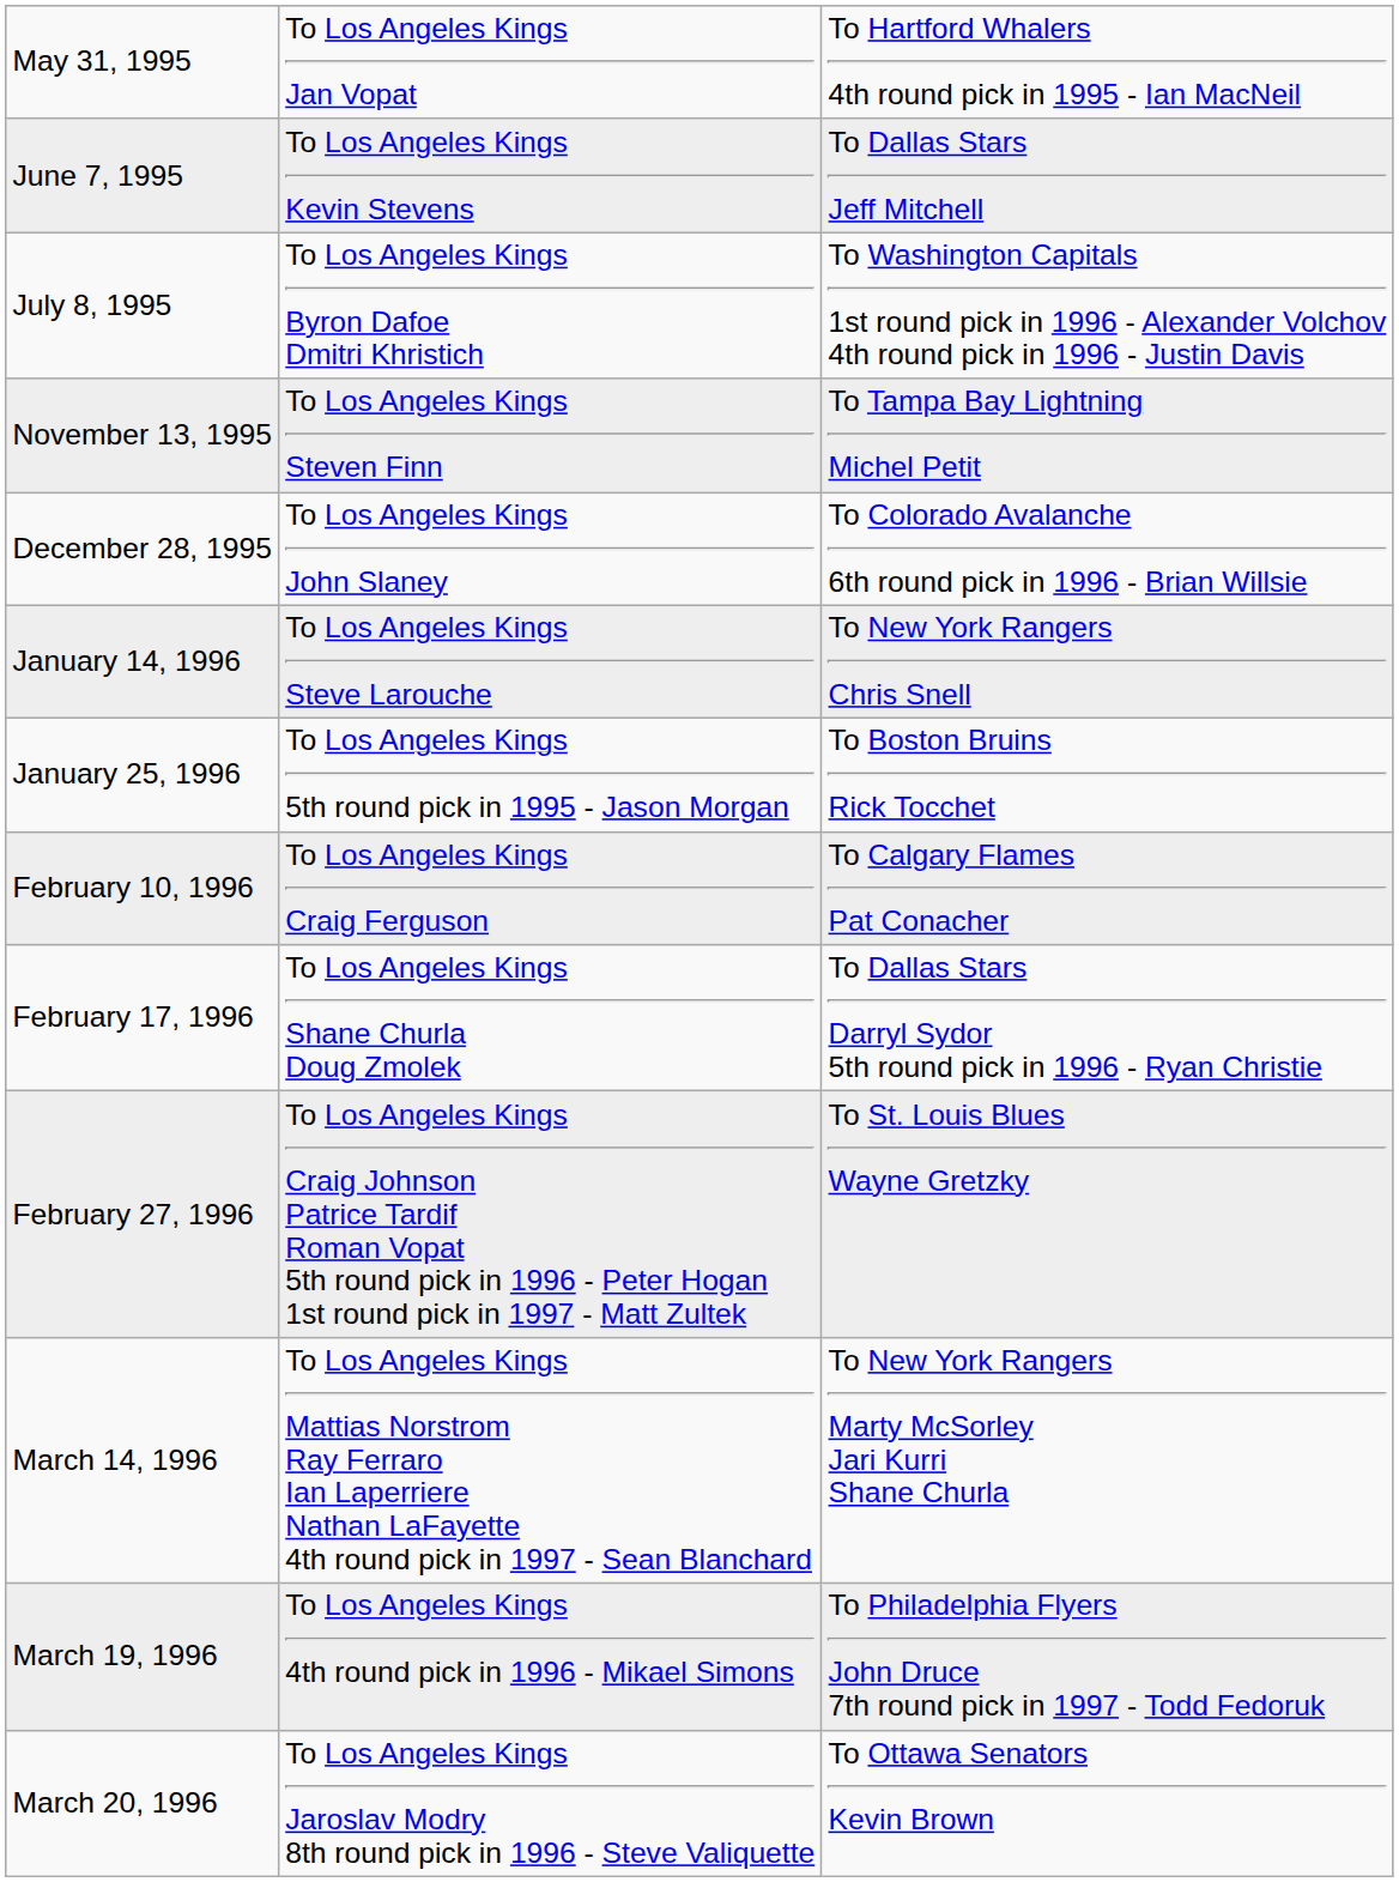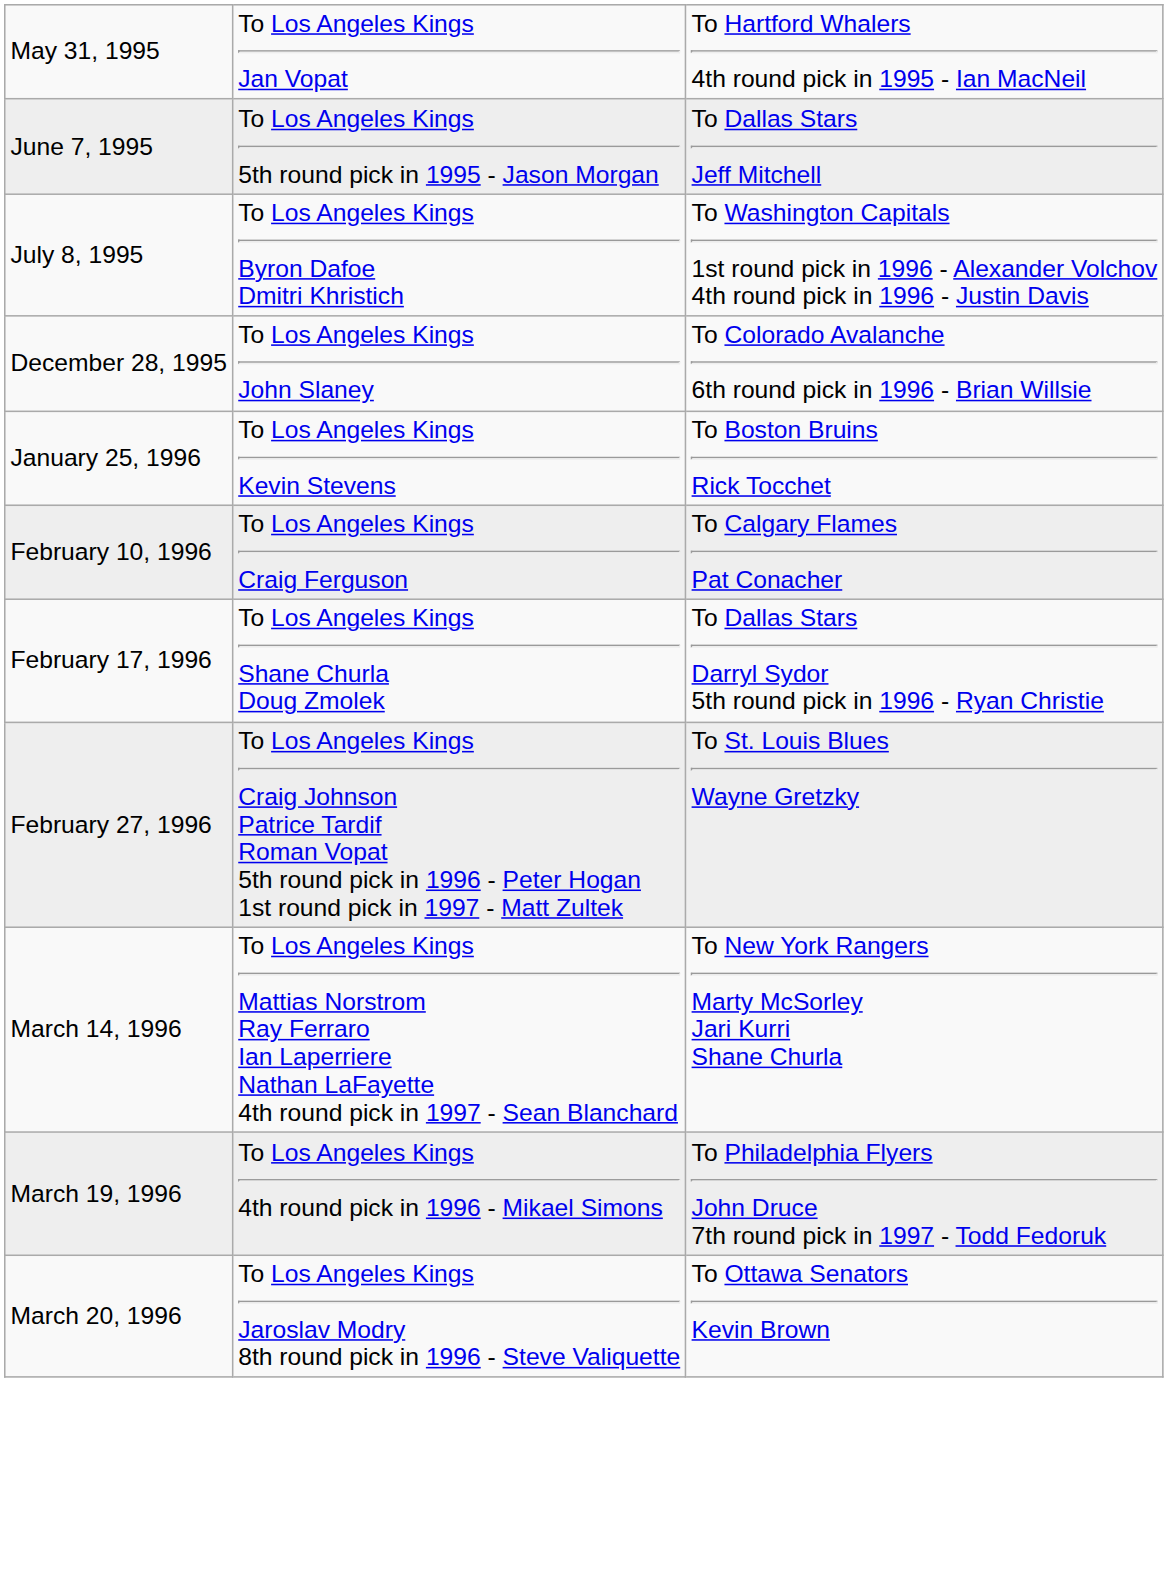June 7, 1995 | column 2: To Los Angeles Kings Kevin Stevens -> To Los Angeles Kings 5th round pick in 1995 - Jason Morgan
- row: November 13, 1995 | To Los Angeles Kings Steven Finn | To Tampa Bay Lightning Michel Petit
- row: January 14, 1996 | To Los Angeles Kings Steve Larouche | To New York Rangers Chris Snell
January 25, 1996 | column 2: To Los Angeles Kings 5th round pick in 1995 - Jason Morgan -> To Los Angeles Kings Kevin Stevens
